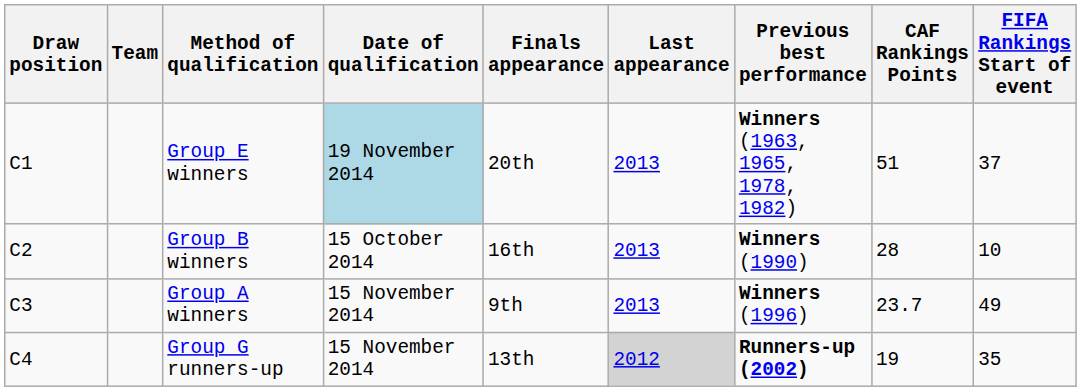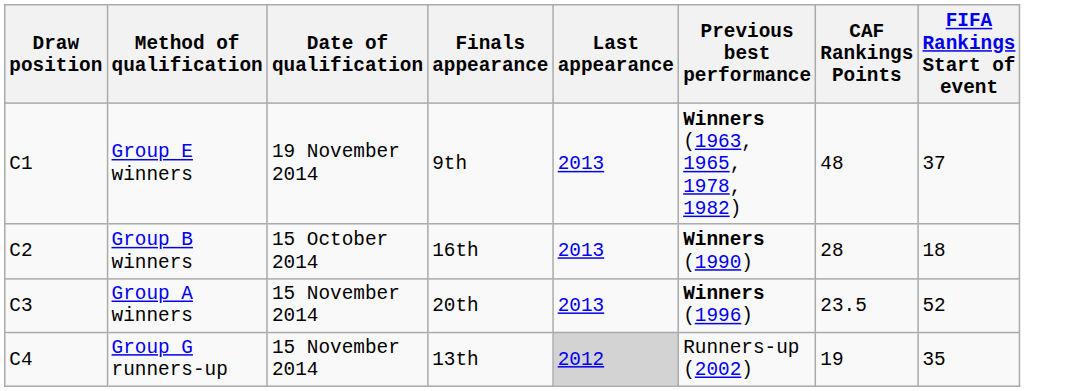- column: Team
Group E winners | Date of qualification: lightblue background -> no background
Group E winners | Finals appearance: 20th -> 9th
Group E winners | CAF Rankings Points: 51 -> 48
Group B winners | FIFA Rankings Start of event: 10 -> 18
Group A winners | Finals appearance: 9th -> 20th
Group A winners | CAF Rankings Points: 23.7 -> 23.5
Group A winners | FIFA Rankings Start of event: 49 -> 52
Group G runners-up | Previous best performance: bold -> normal
